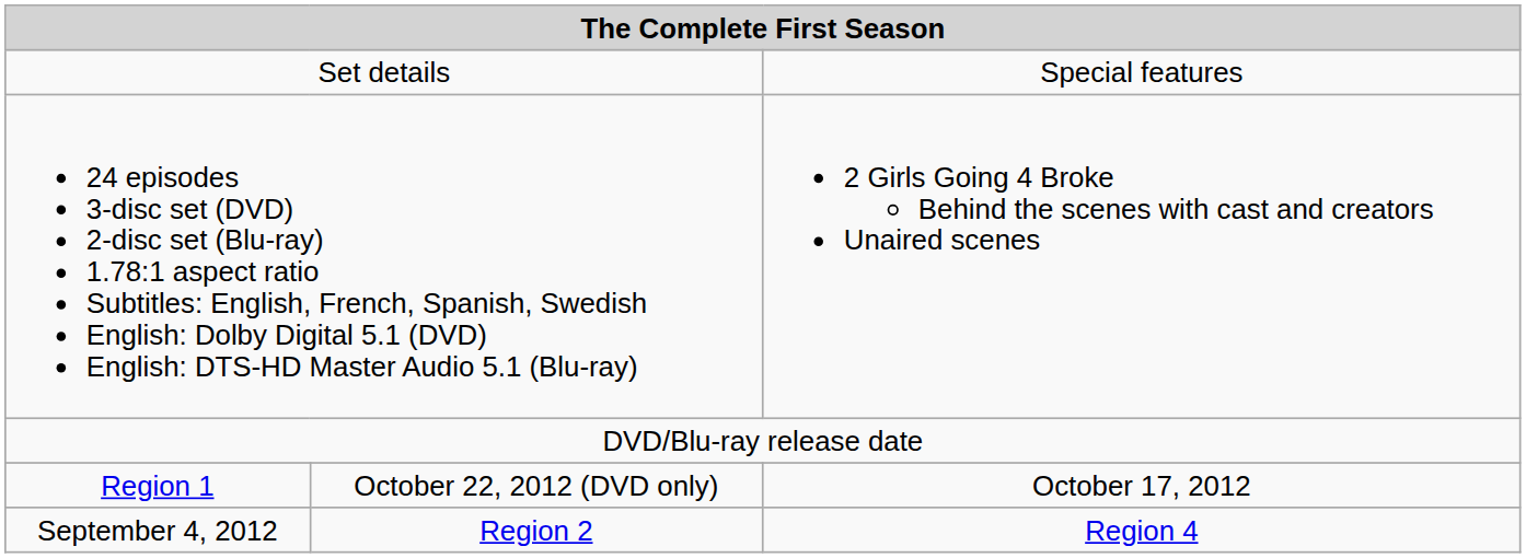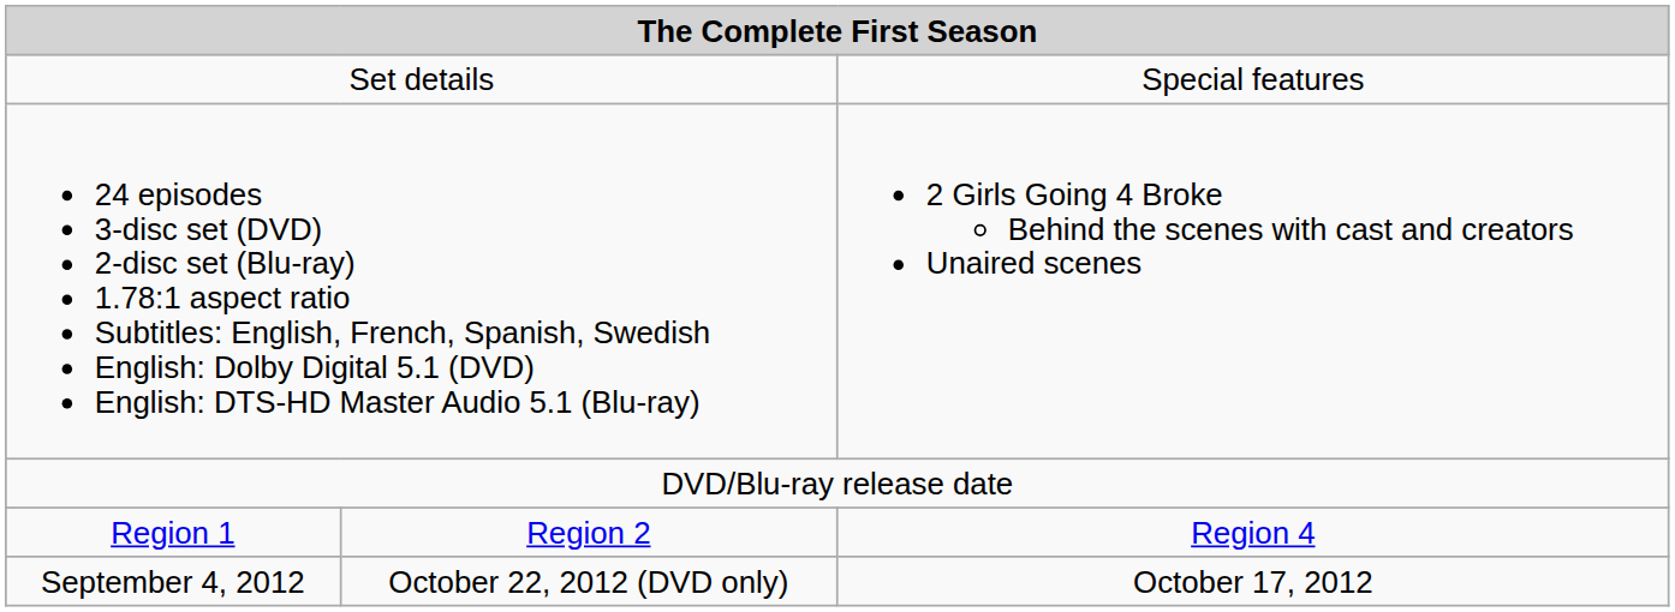Region 1 | column 2: October 22, 2012 (DVD only) -> Region 2
Region 1 | column 3: October 17, 2012 -> Region 4
September 4, 2012 | column 2: Region 2 -> October 22, 2012 (DVD only)
September 4, 2012 | column 3: Region 4 -> October 17, 2012
